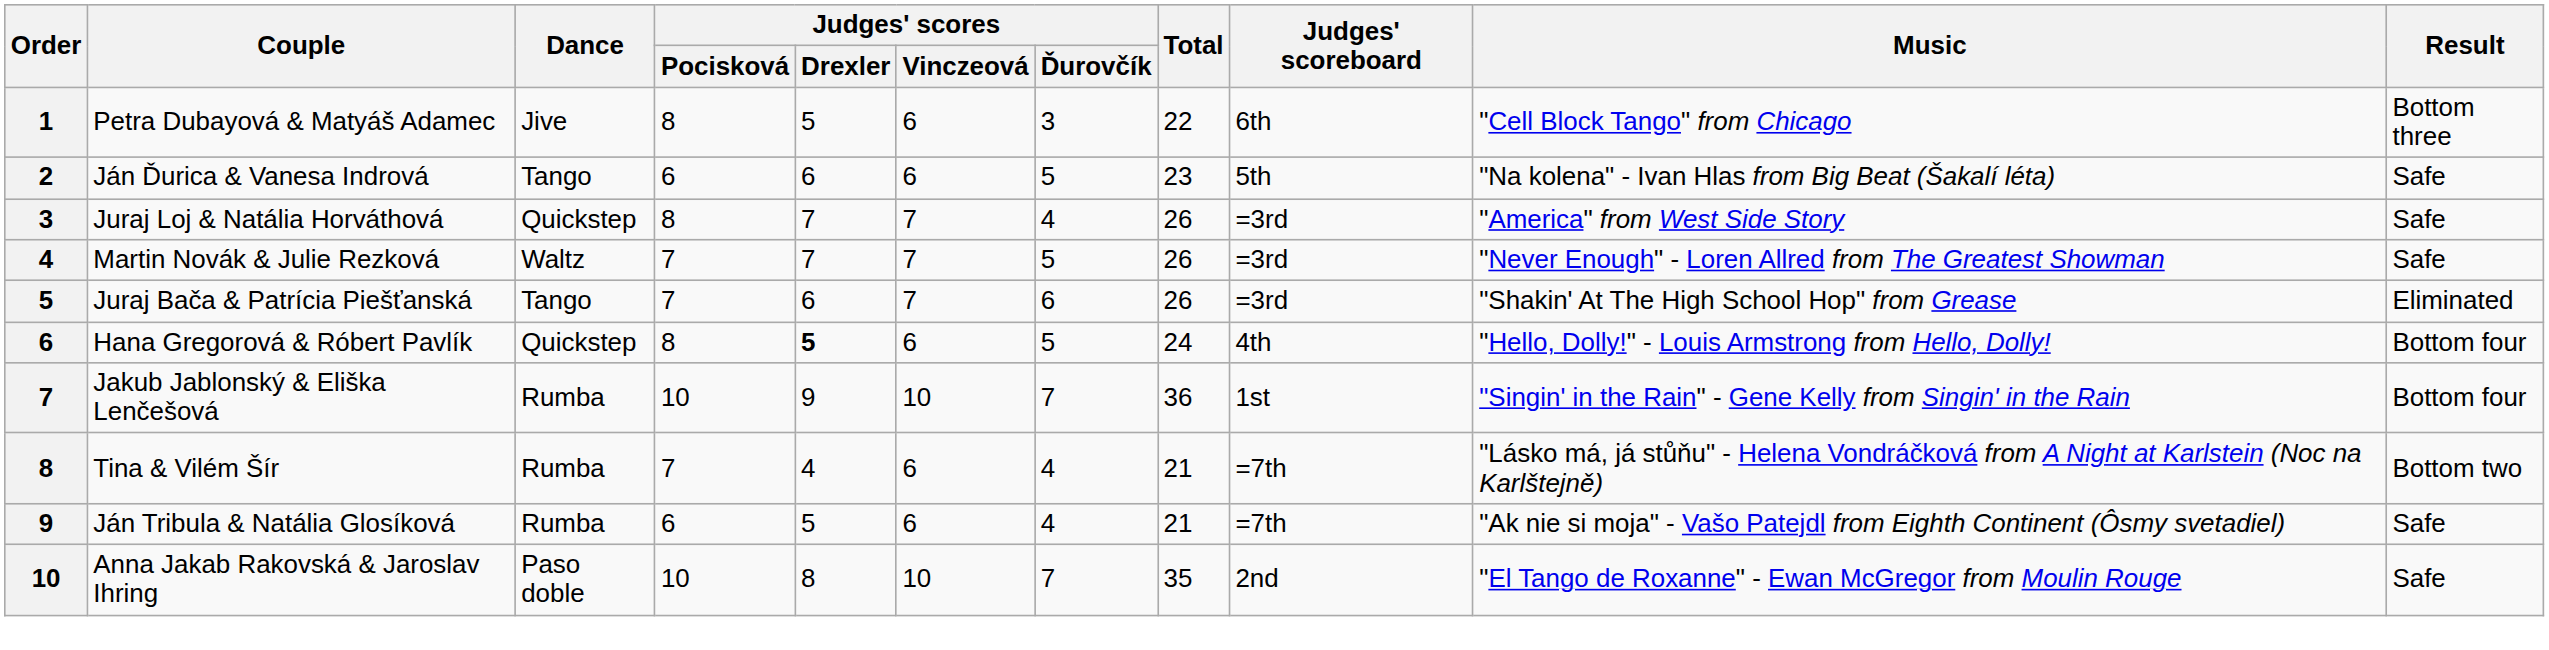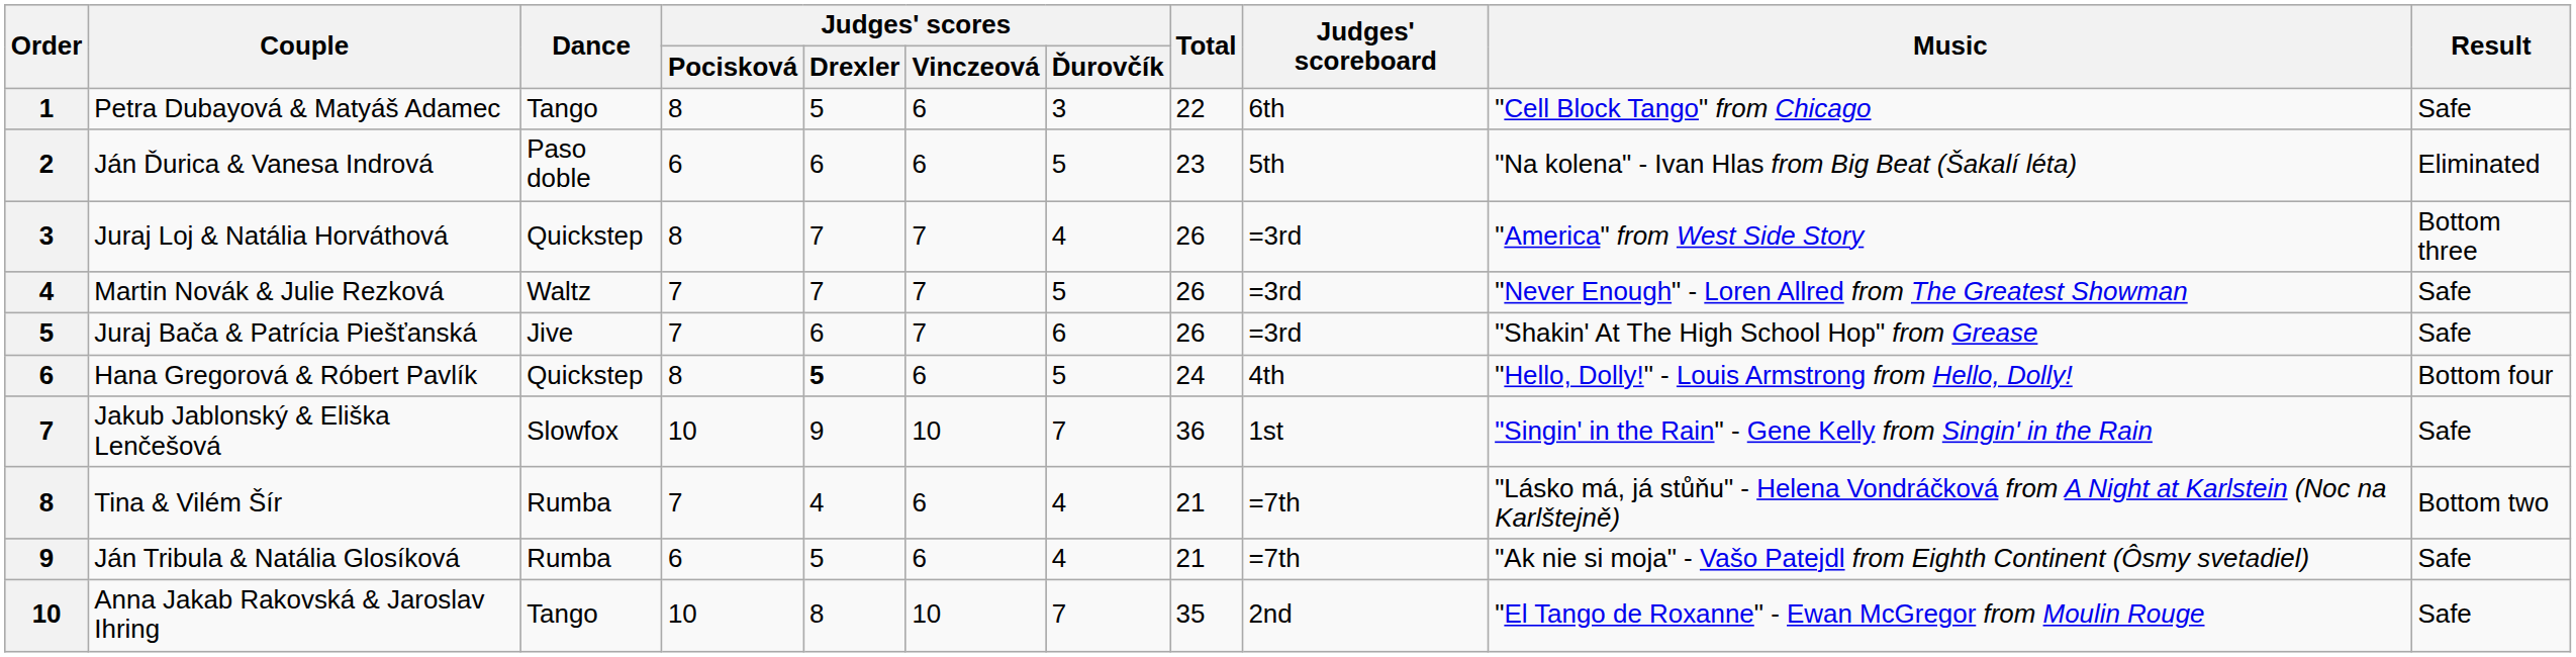Petra Dubayová & Matyáš Adamec | Dance: Jive -> Tango
Petra Dubayová & Matyáš Adamec | Result: Bottom three -> Safe
Ján Ďurica & Vanesa Indrová | Dance: Tango -> Paso doble
Ján Ďurica & Vanesa Indrová | Result: Safe -> Eliminated
Juraj Loj & Natália Horváthová | Result: Safe -> Bottom three
Juraj Bača & Patrícia Piešťanská | Dance: Tango -> Jive
Juraj Bača & Patrícia Piešťanská | Result: Eliminated -> Safe
Jakub Jablonský & Eliška Lenčešová | Dance: Rumba -> Slowfox
Jakub Jablonský & Eliška Lenčešová | Result: Bottom four -> Safe
Anna Jakab Rakovská & Jaroslav Ihring | Dance: Paso doble -> Tango
